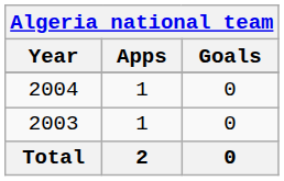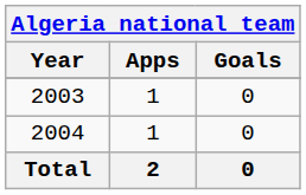rows swapped: 2003 <-> 2004
